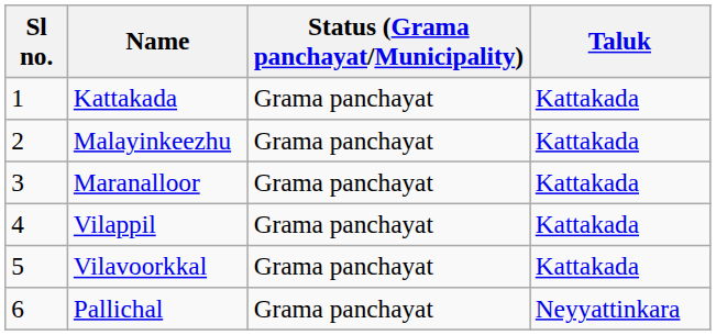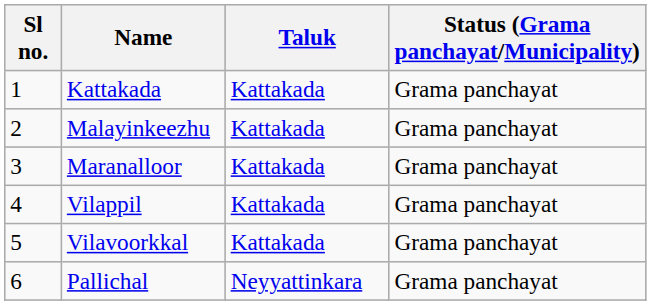columns swapped: Status (Grama panchayat/Municipality) <-> Taluk
